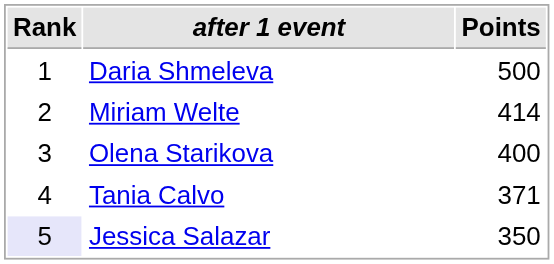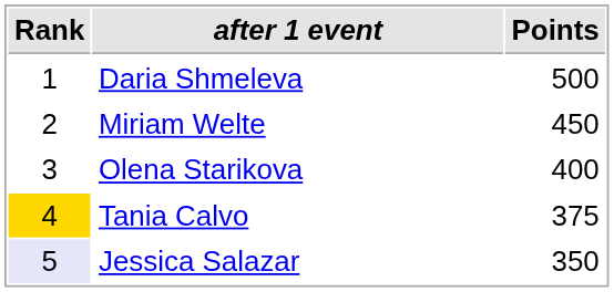Miriam Welte | Points: 414 -> 450
Tania Calvo | Rank: no background -> gold background
Tania Calvo | Points: 371 -> 375
